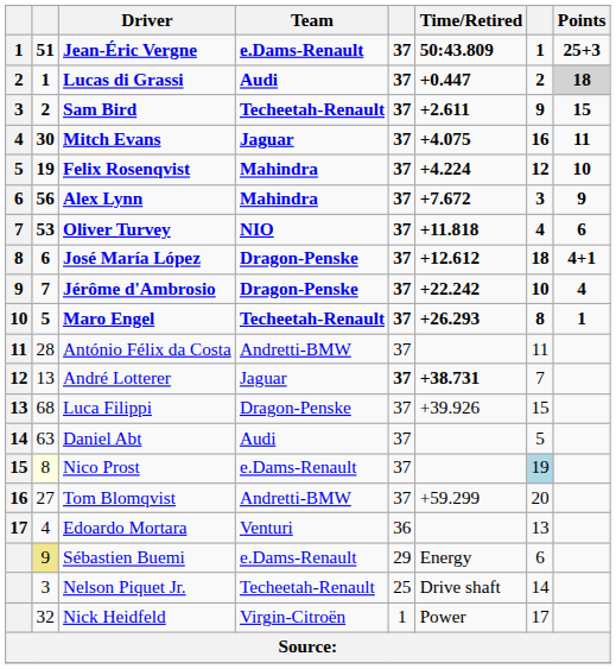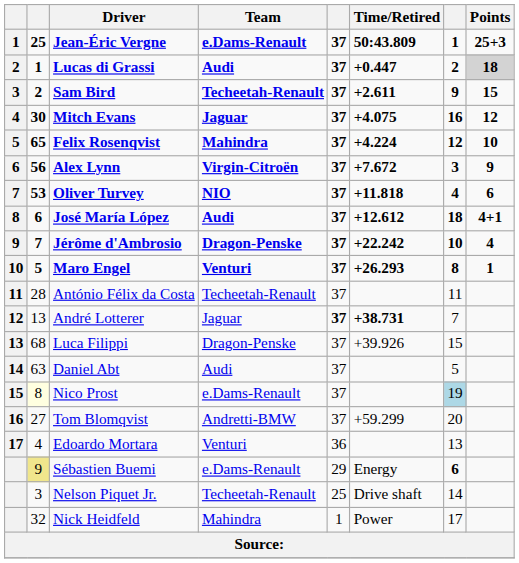Jean-Éric Vergne | column 2: 51 -> 25
Mitch Evans | Points: 11 -> 12
Felix Rosenqvist | column 2: 19 -> 65
Alex Lynn | Team: Mahindra -> Virgin-Citroën
José María López | Team: Dragon-Penske -> Audi
Maro Engel | Team: Techeetah-Renault -> Venturi
António Félix da Costa | Team: Andretti-BMW -> Techeetah-Renault
Sébastien Buemi | column 7: normal -> bold
Nick Heidfeld | Team: Virgin-Citroën -> Mahindra
